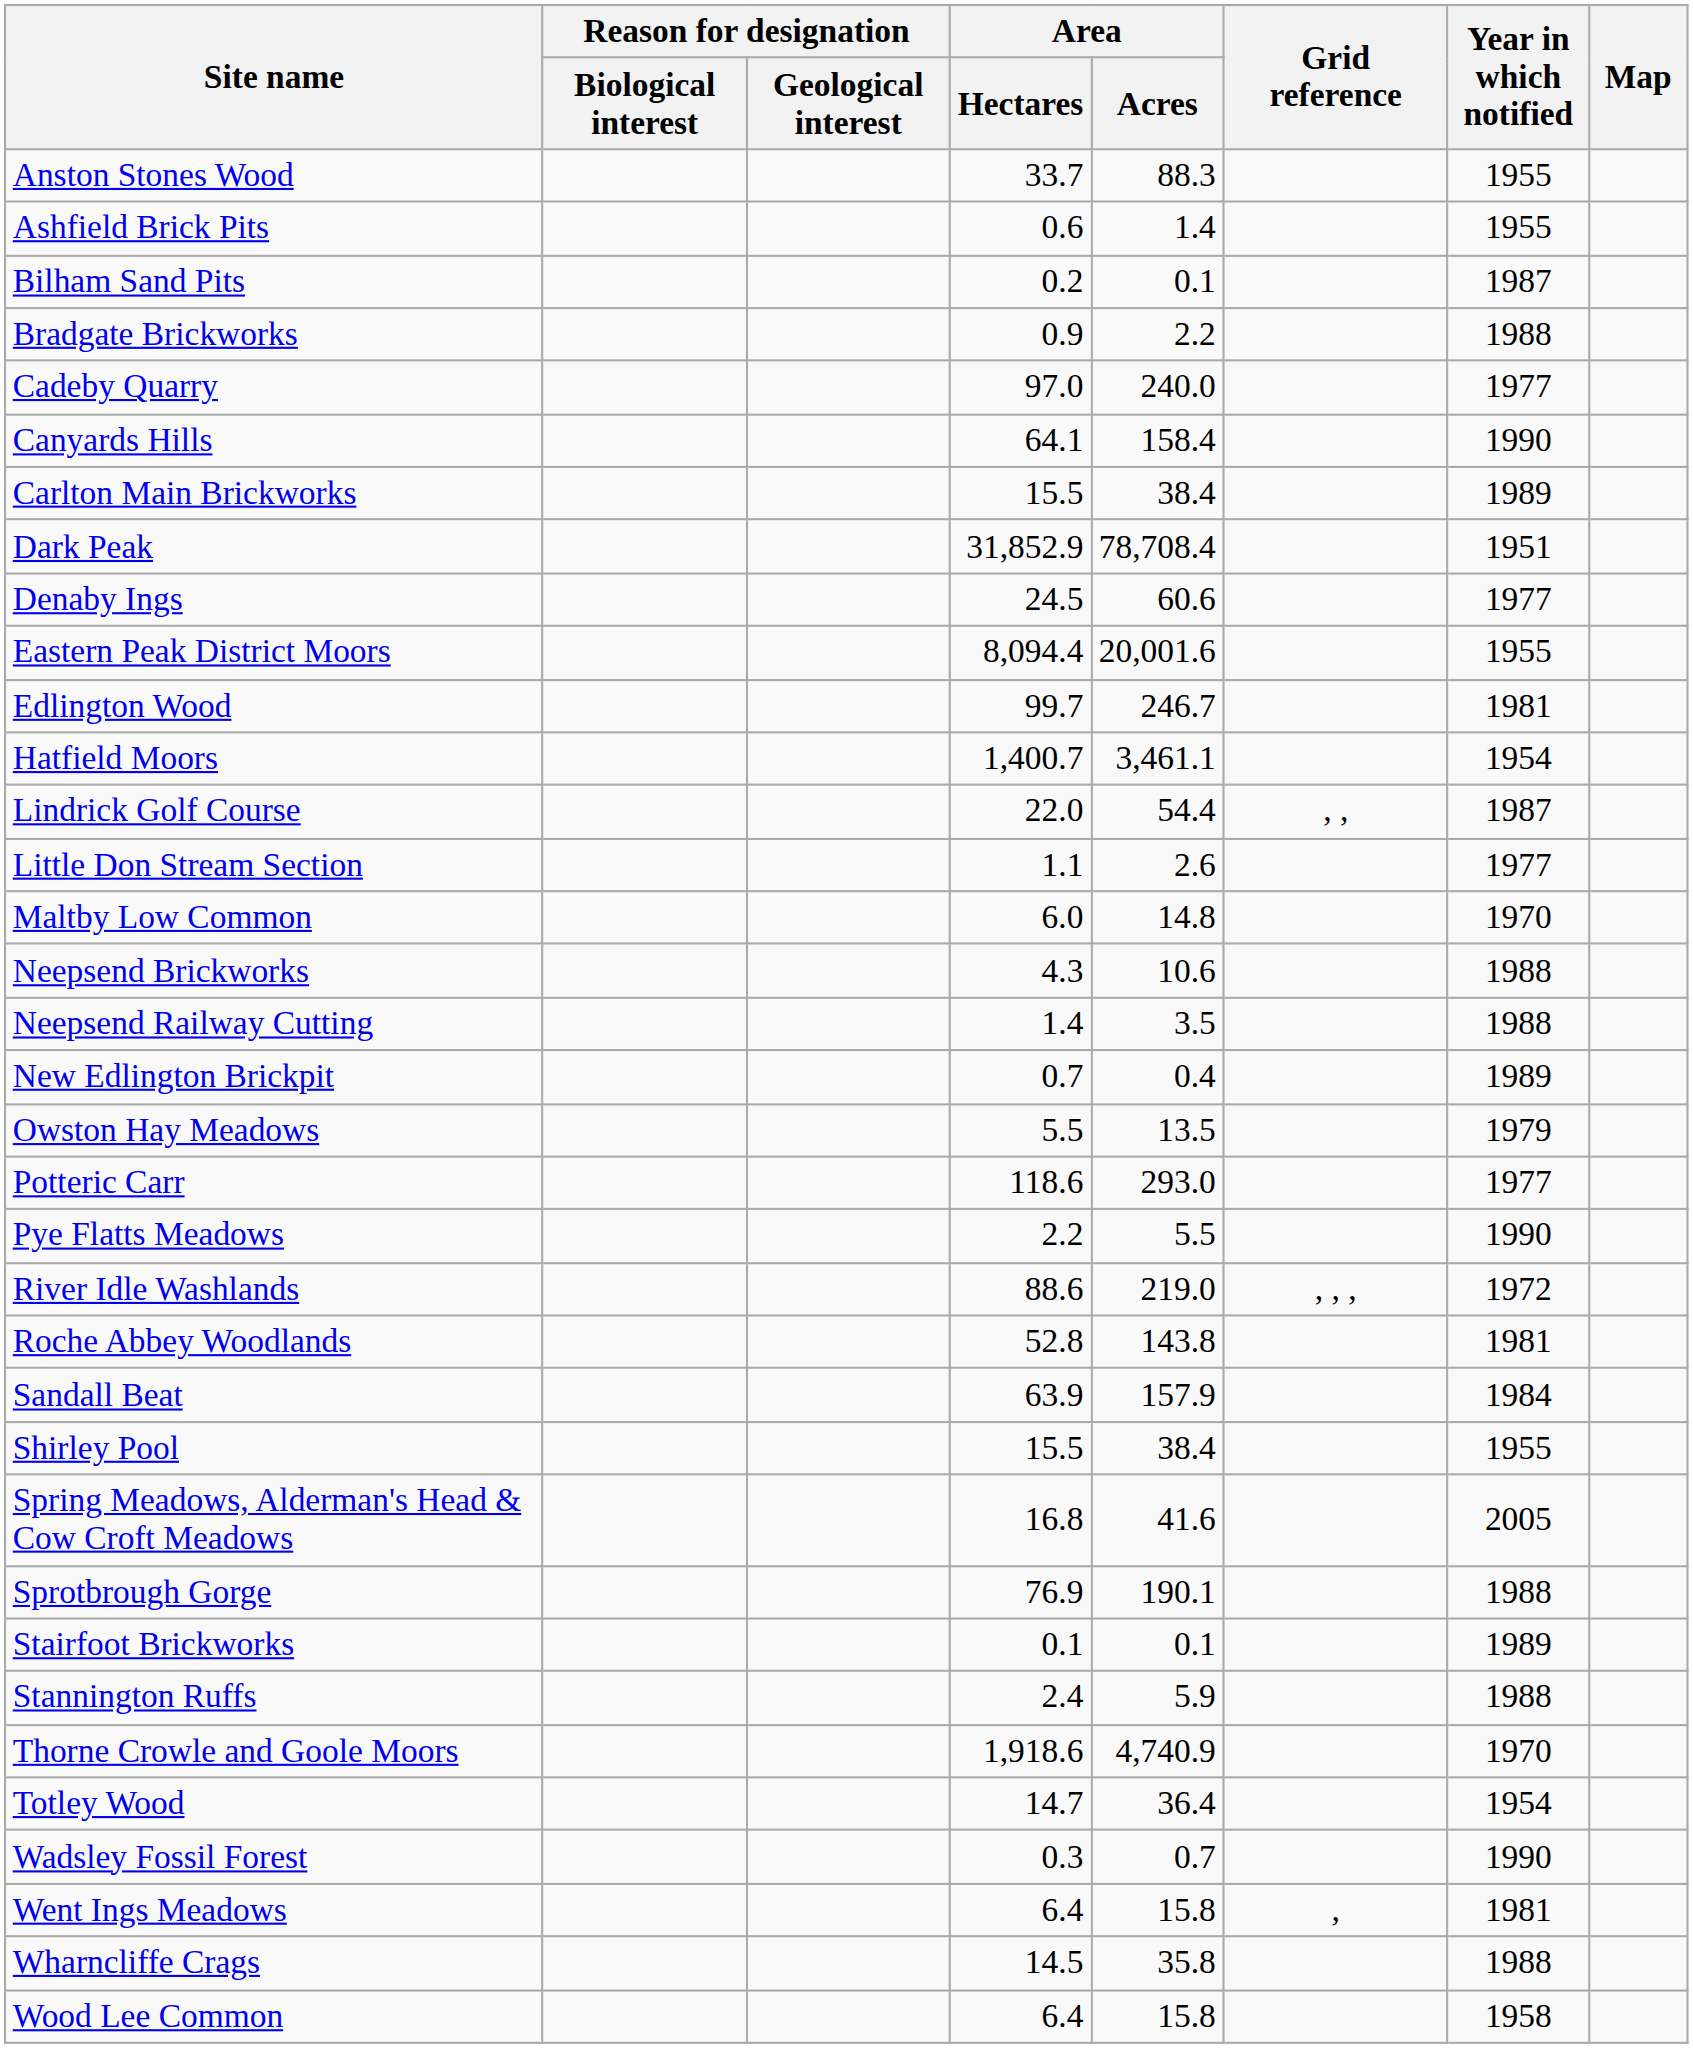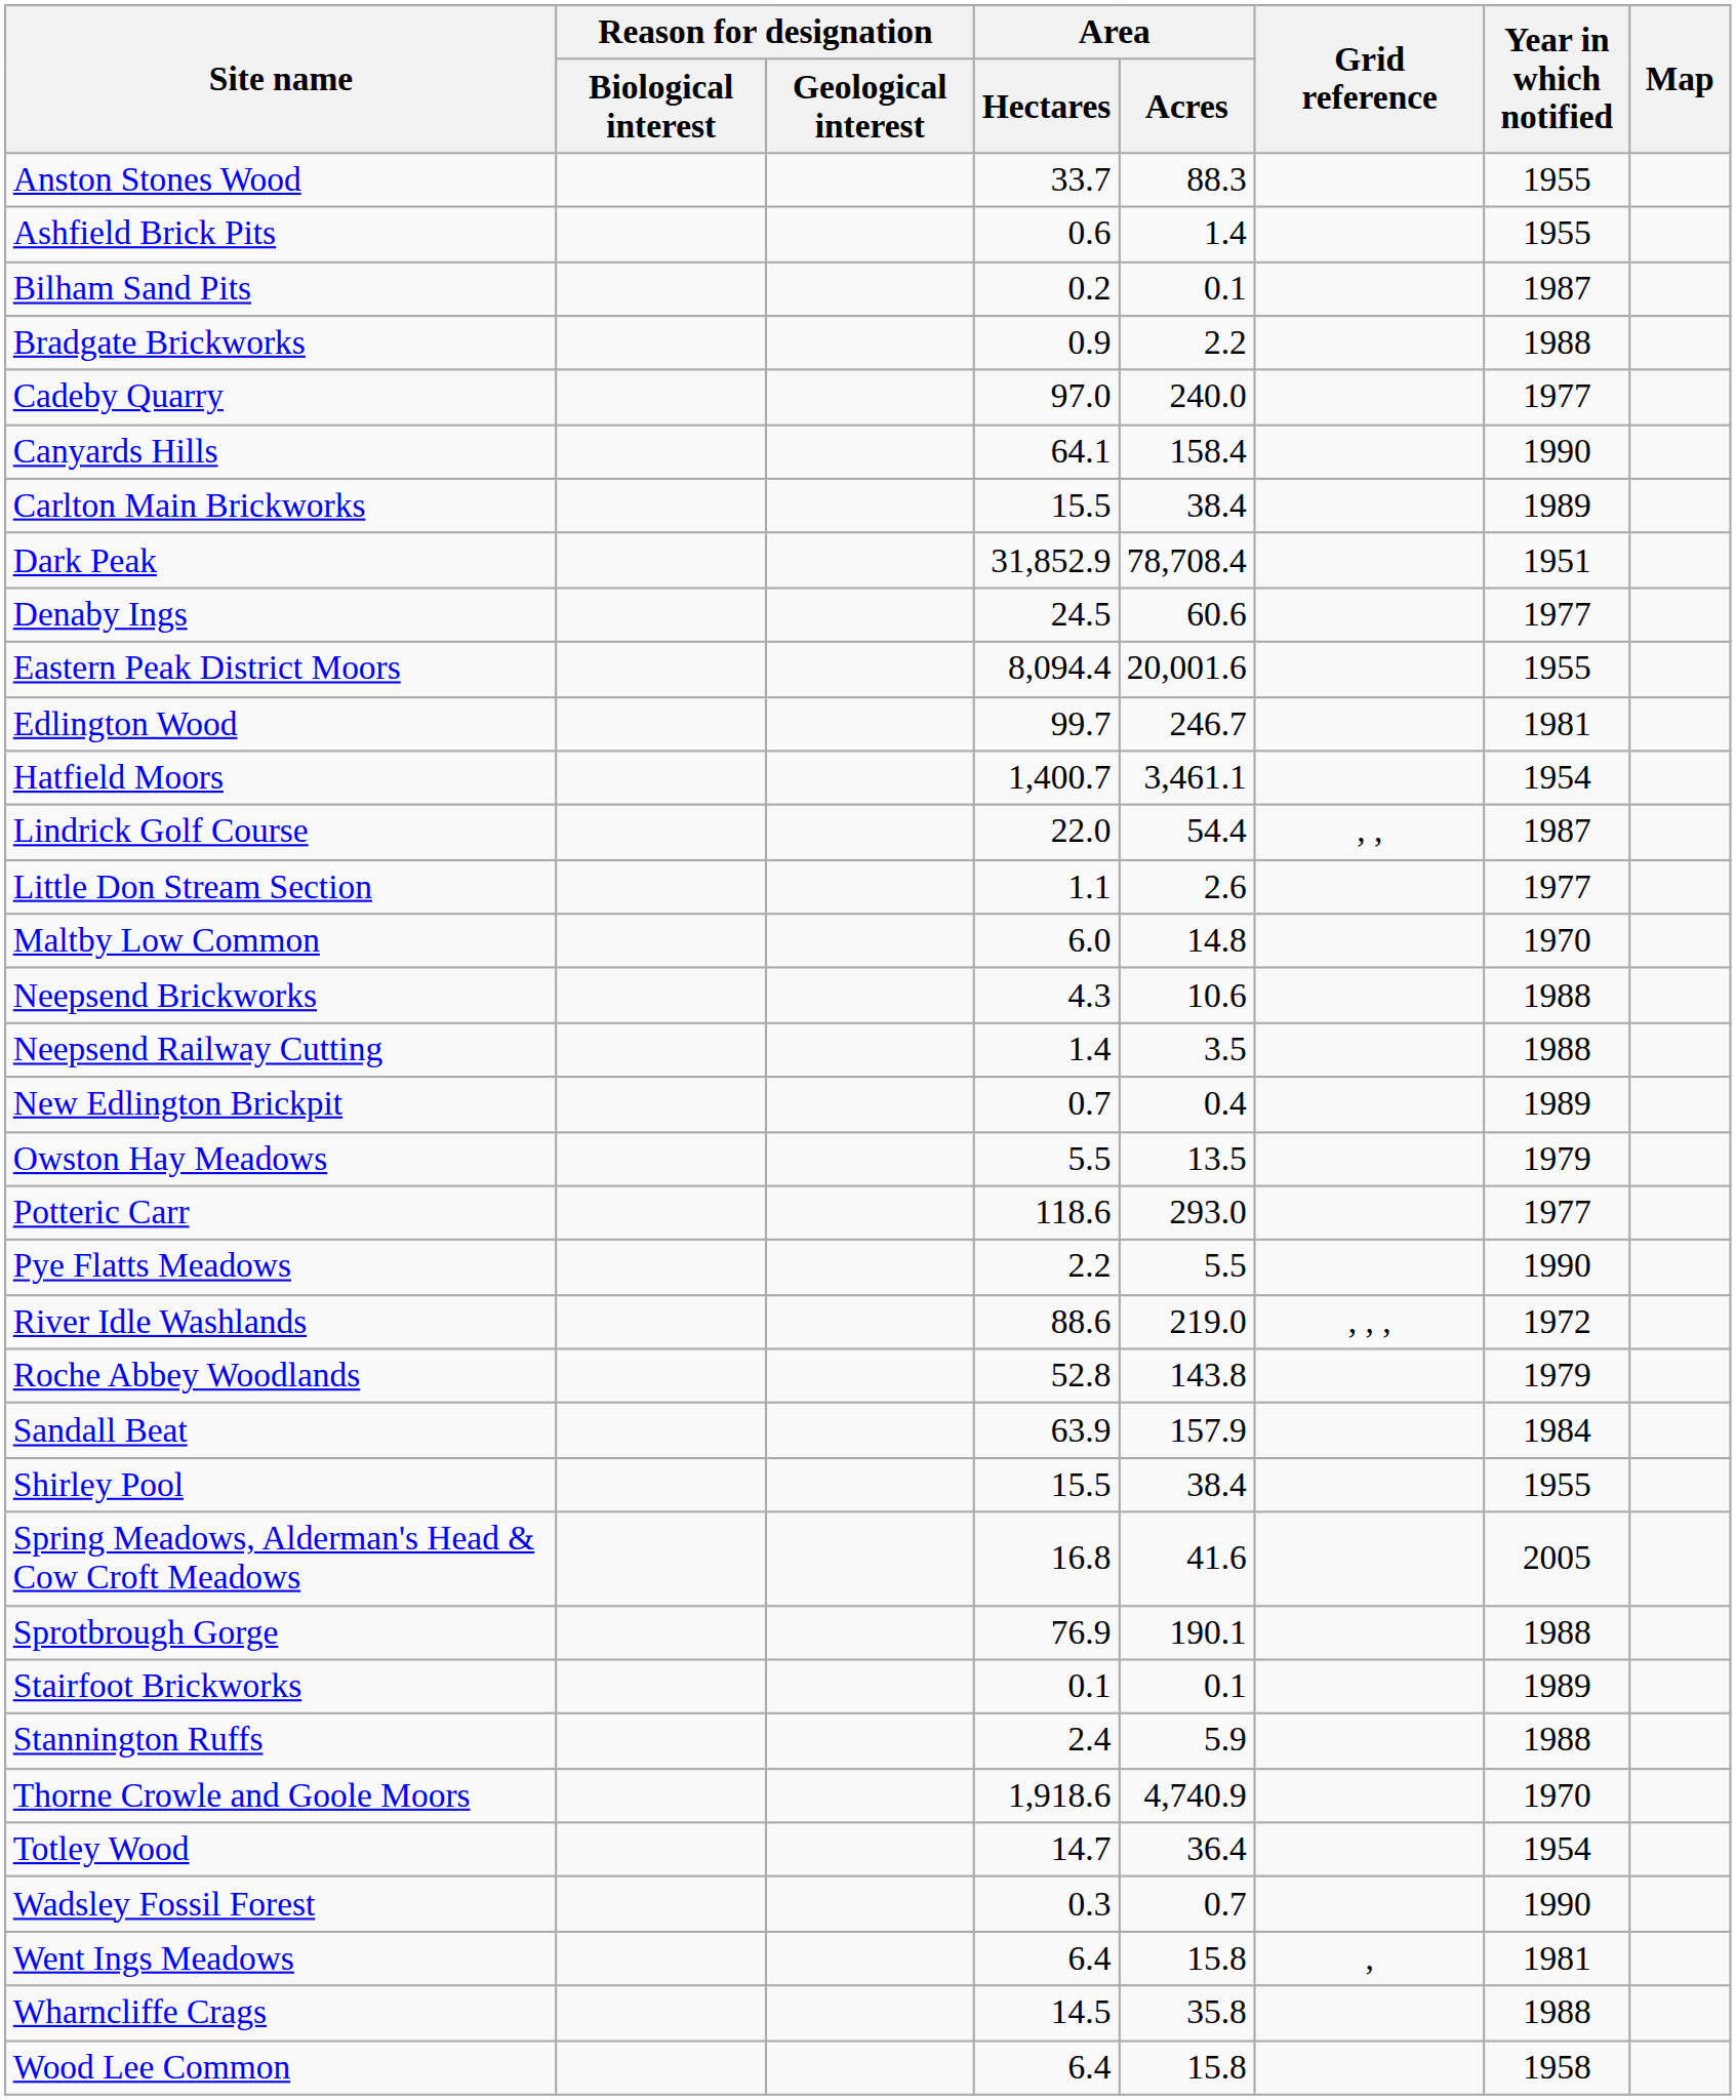Roche Abbey Woodlands | Year in which notified: 1981 -> 1979
